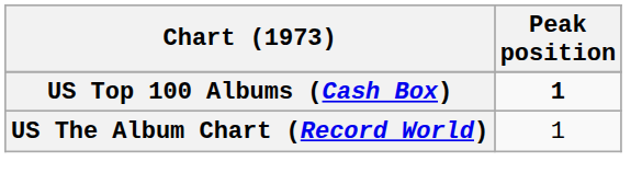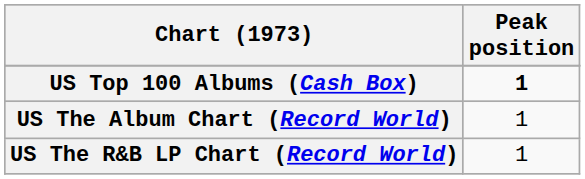+ row: US The R&B LP Chart (Record World) | 1
